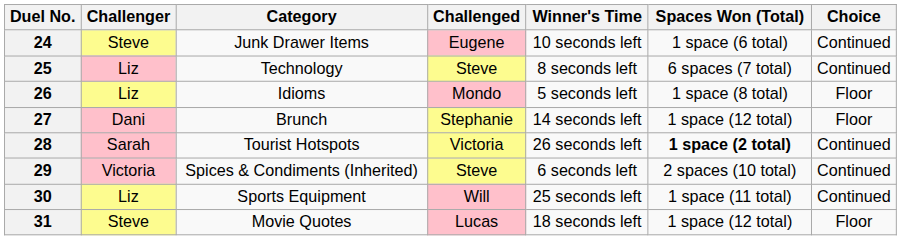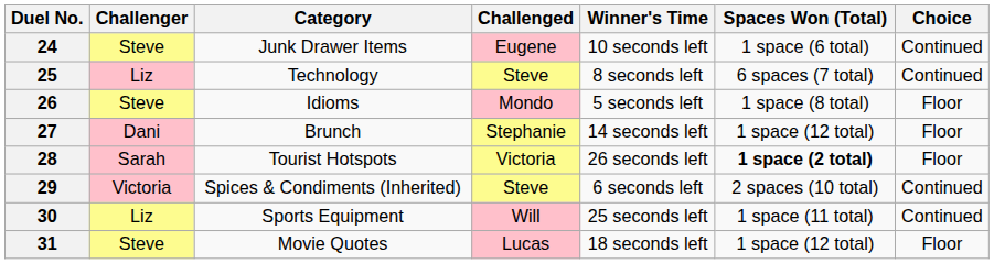26 | Challenger: Liz -> Steve
28 | Choice: Continued -> Floor
